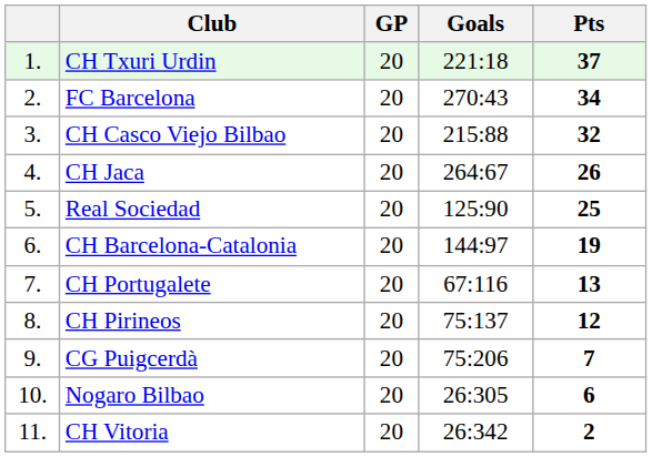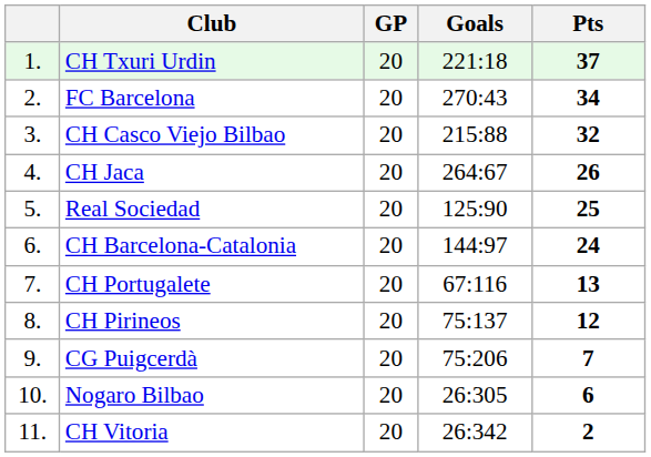CH Barcelona-Catalonia | Pts: 19 -> 24
